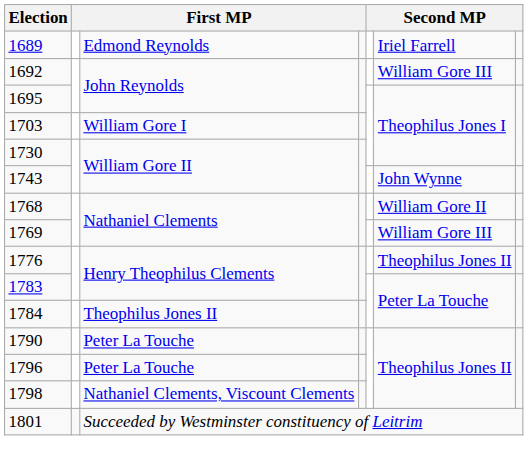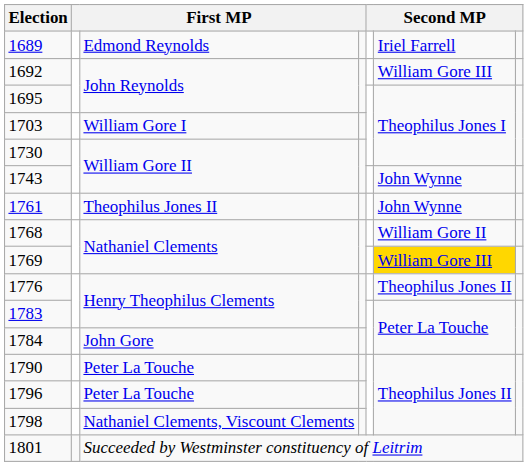+ row: 1761 | Theophilus Jones II | John Wynne
1769 | column 6: no background -> gold background
1784 | column 3: Theophilus Jones II -> John Gore
